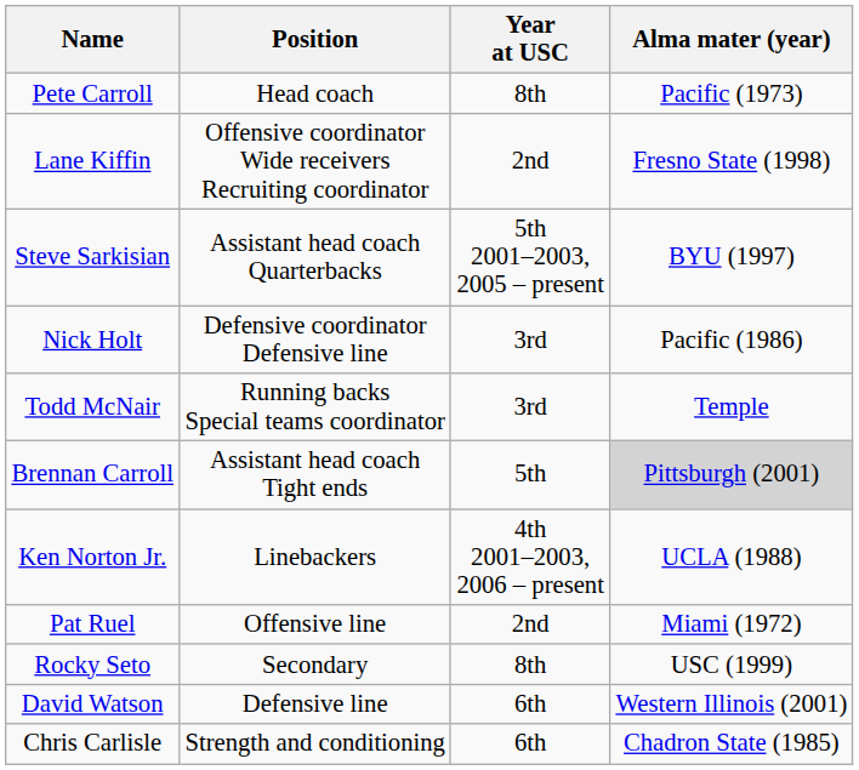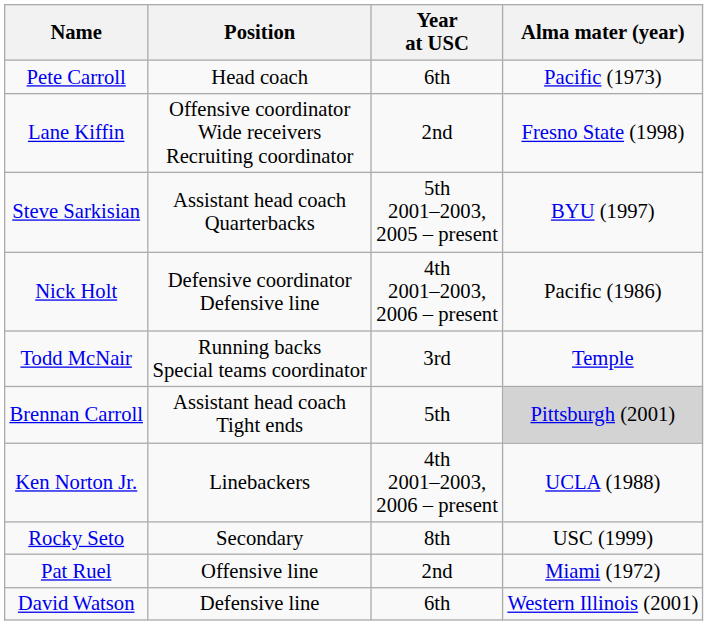Pete Carroll | Year at USC: 8th -> 6th
Nick Holt | Year at USC: 3rd -> 4th 2001–2003, 2006 – present
rows swapped: Pat Ruel <-> Rocky Seto
- row: Chris Carlisle | Strength and conditioning | 6th | Chadron State (1985)
